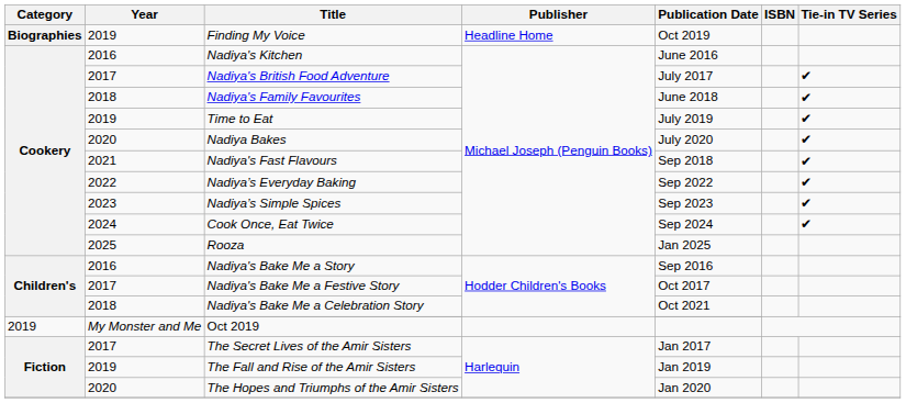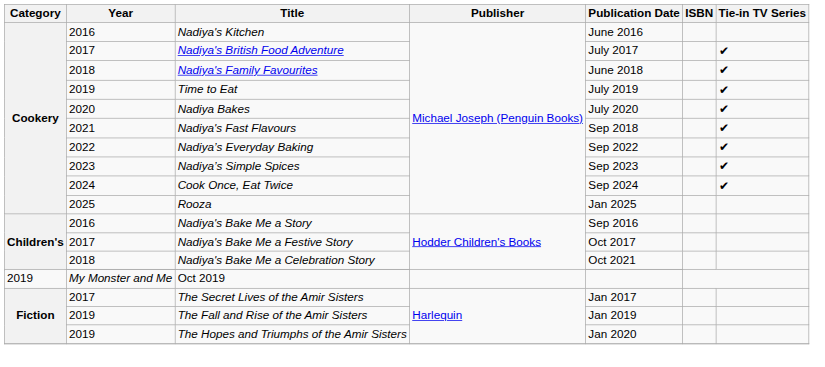- row: Biographies | 2019 | Finding My Voice | Headline Home | Oct 2019
The Hopes and Triumphs of the Amir Sisters | Year: 2020 -> 2019
